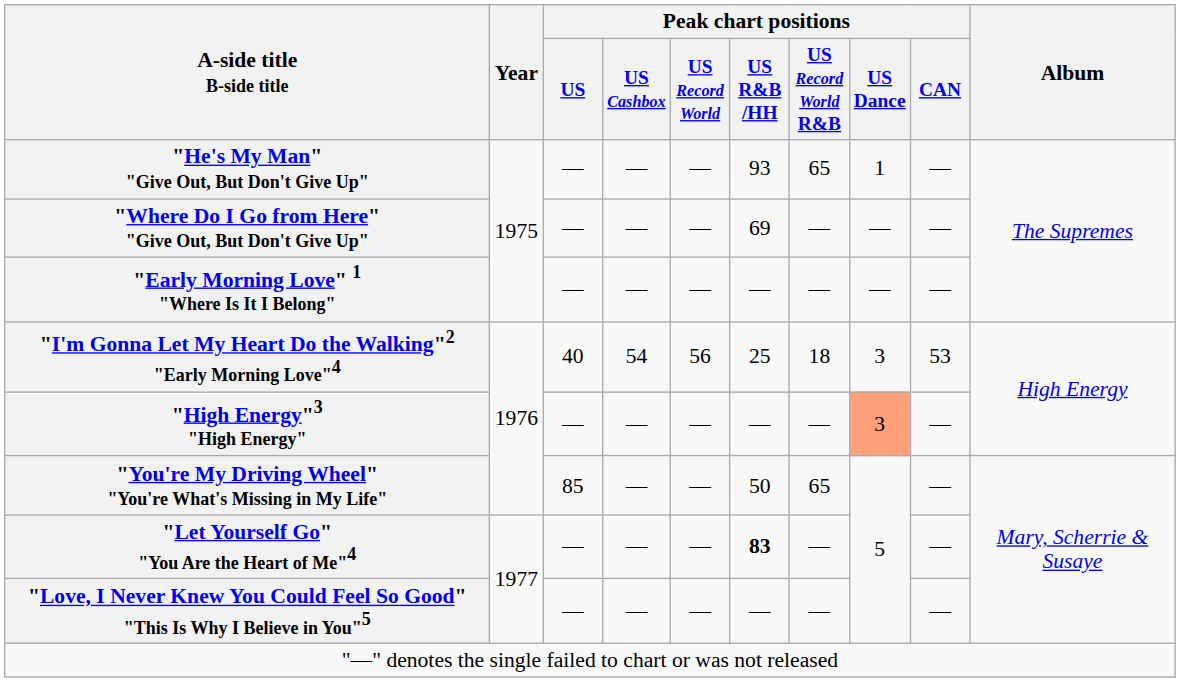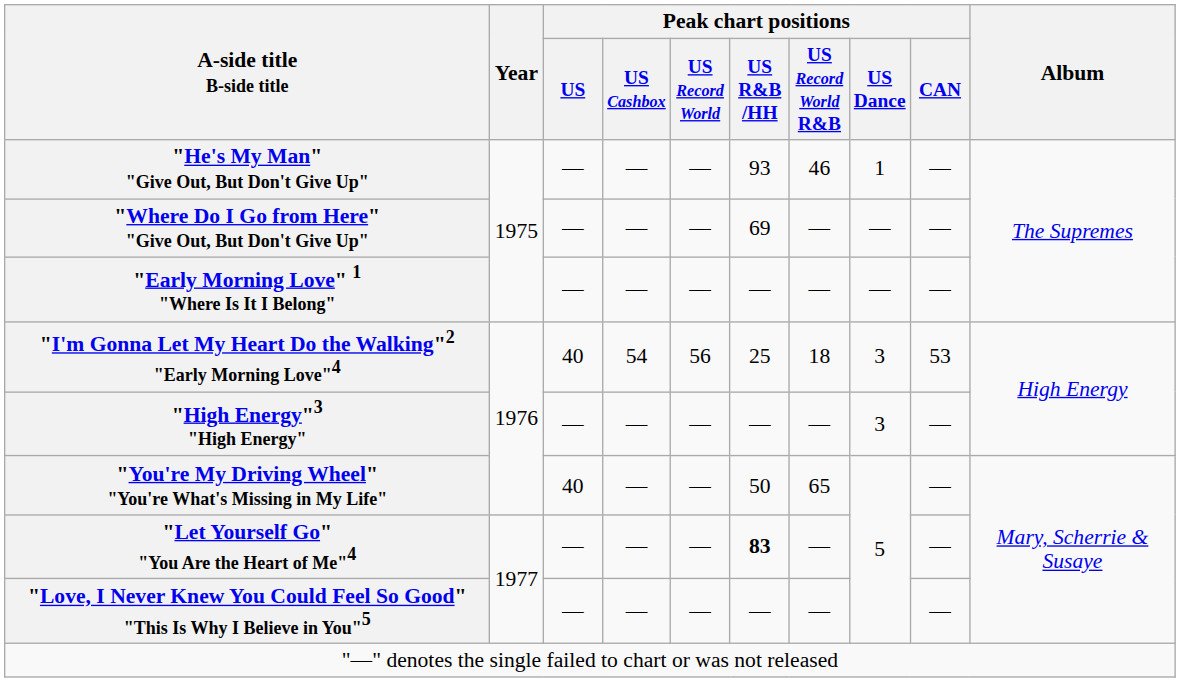"He's My Man" "Give Out, But Don't Give Up" | Peak chart positions / US Record World R&B: 65 -> 46
"High Energy"3 "High Energy" | Peak chart positions / US Dance: lightsalmon background -> no background
"You're My Driving Wheel" "You're What's Missing in My Life" | Peak chart positions / US: 85 -> 40
